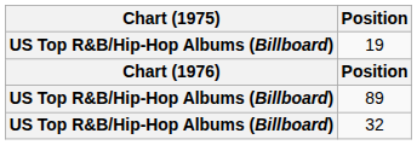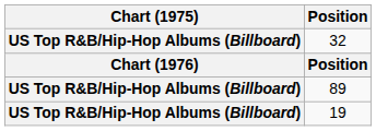rows swapped: 32 <-> 19
